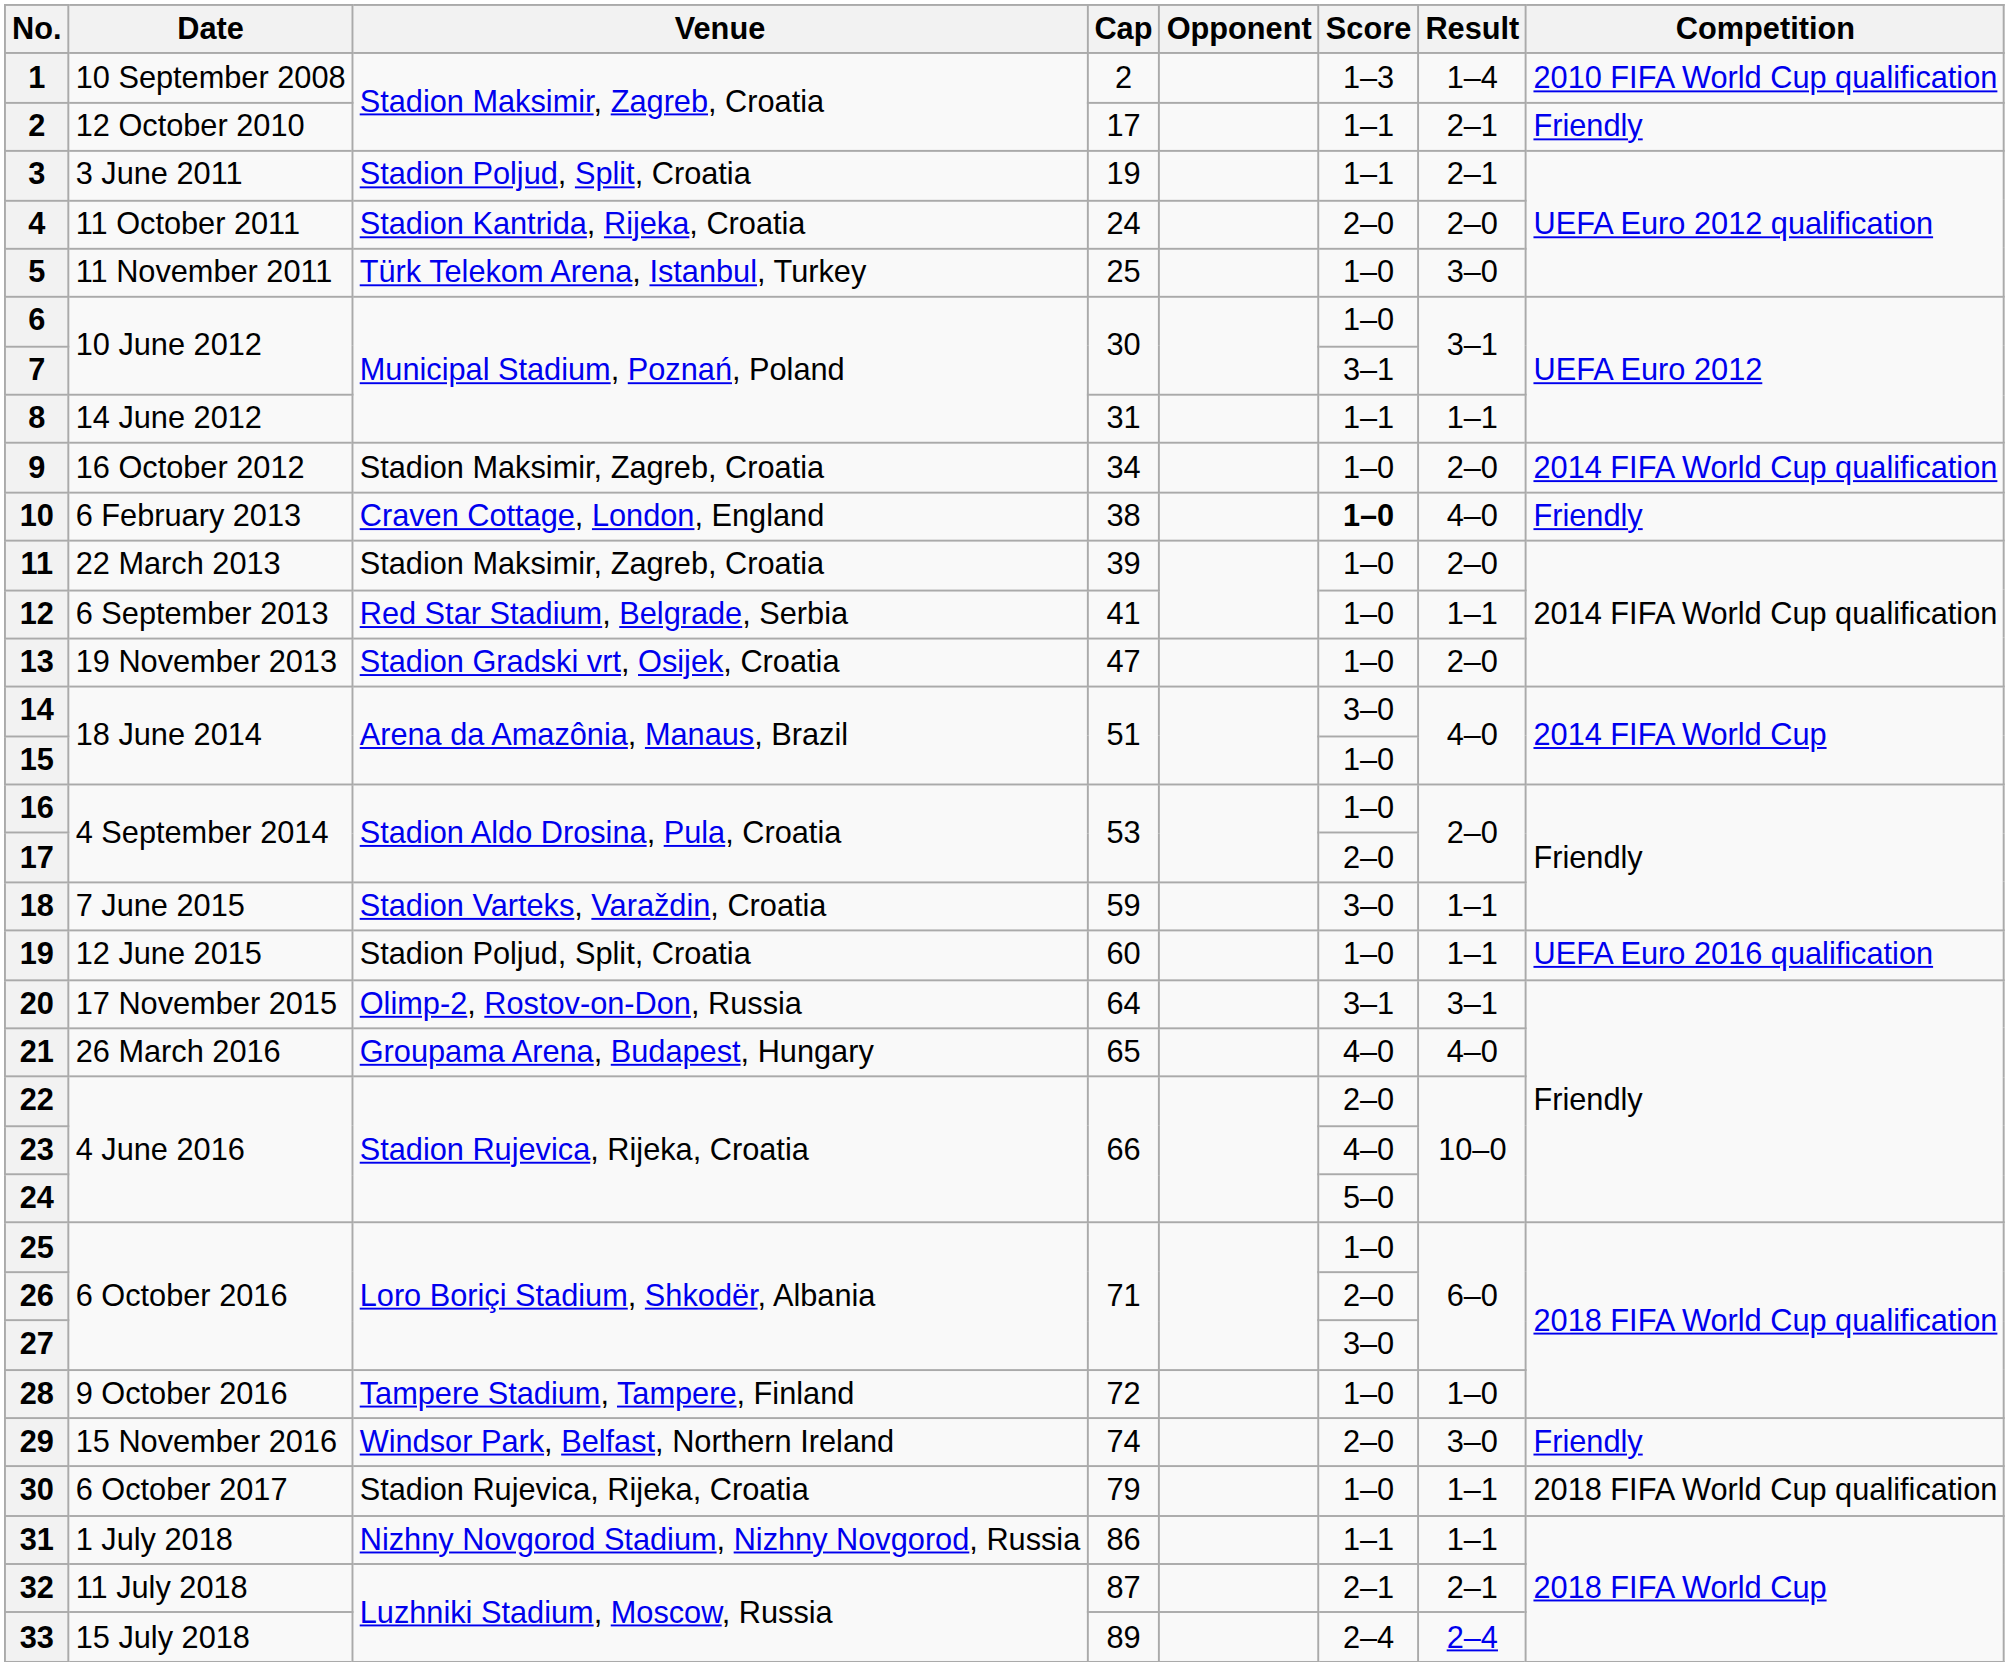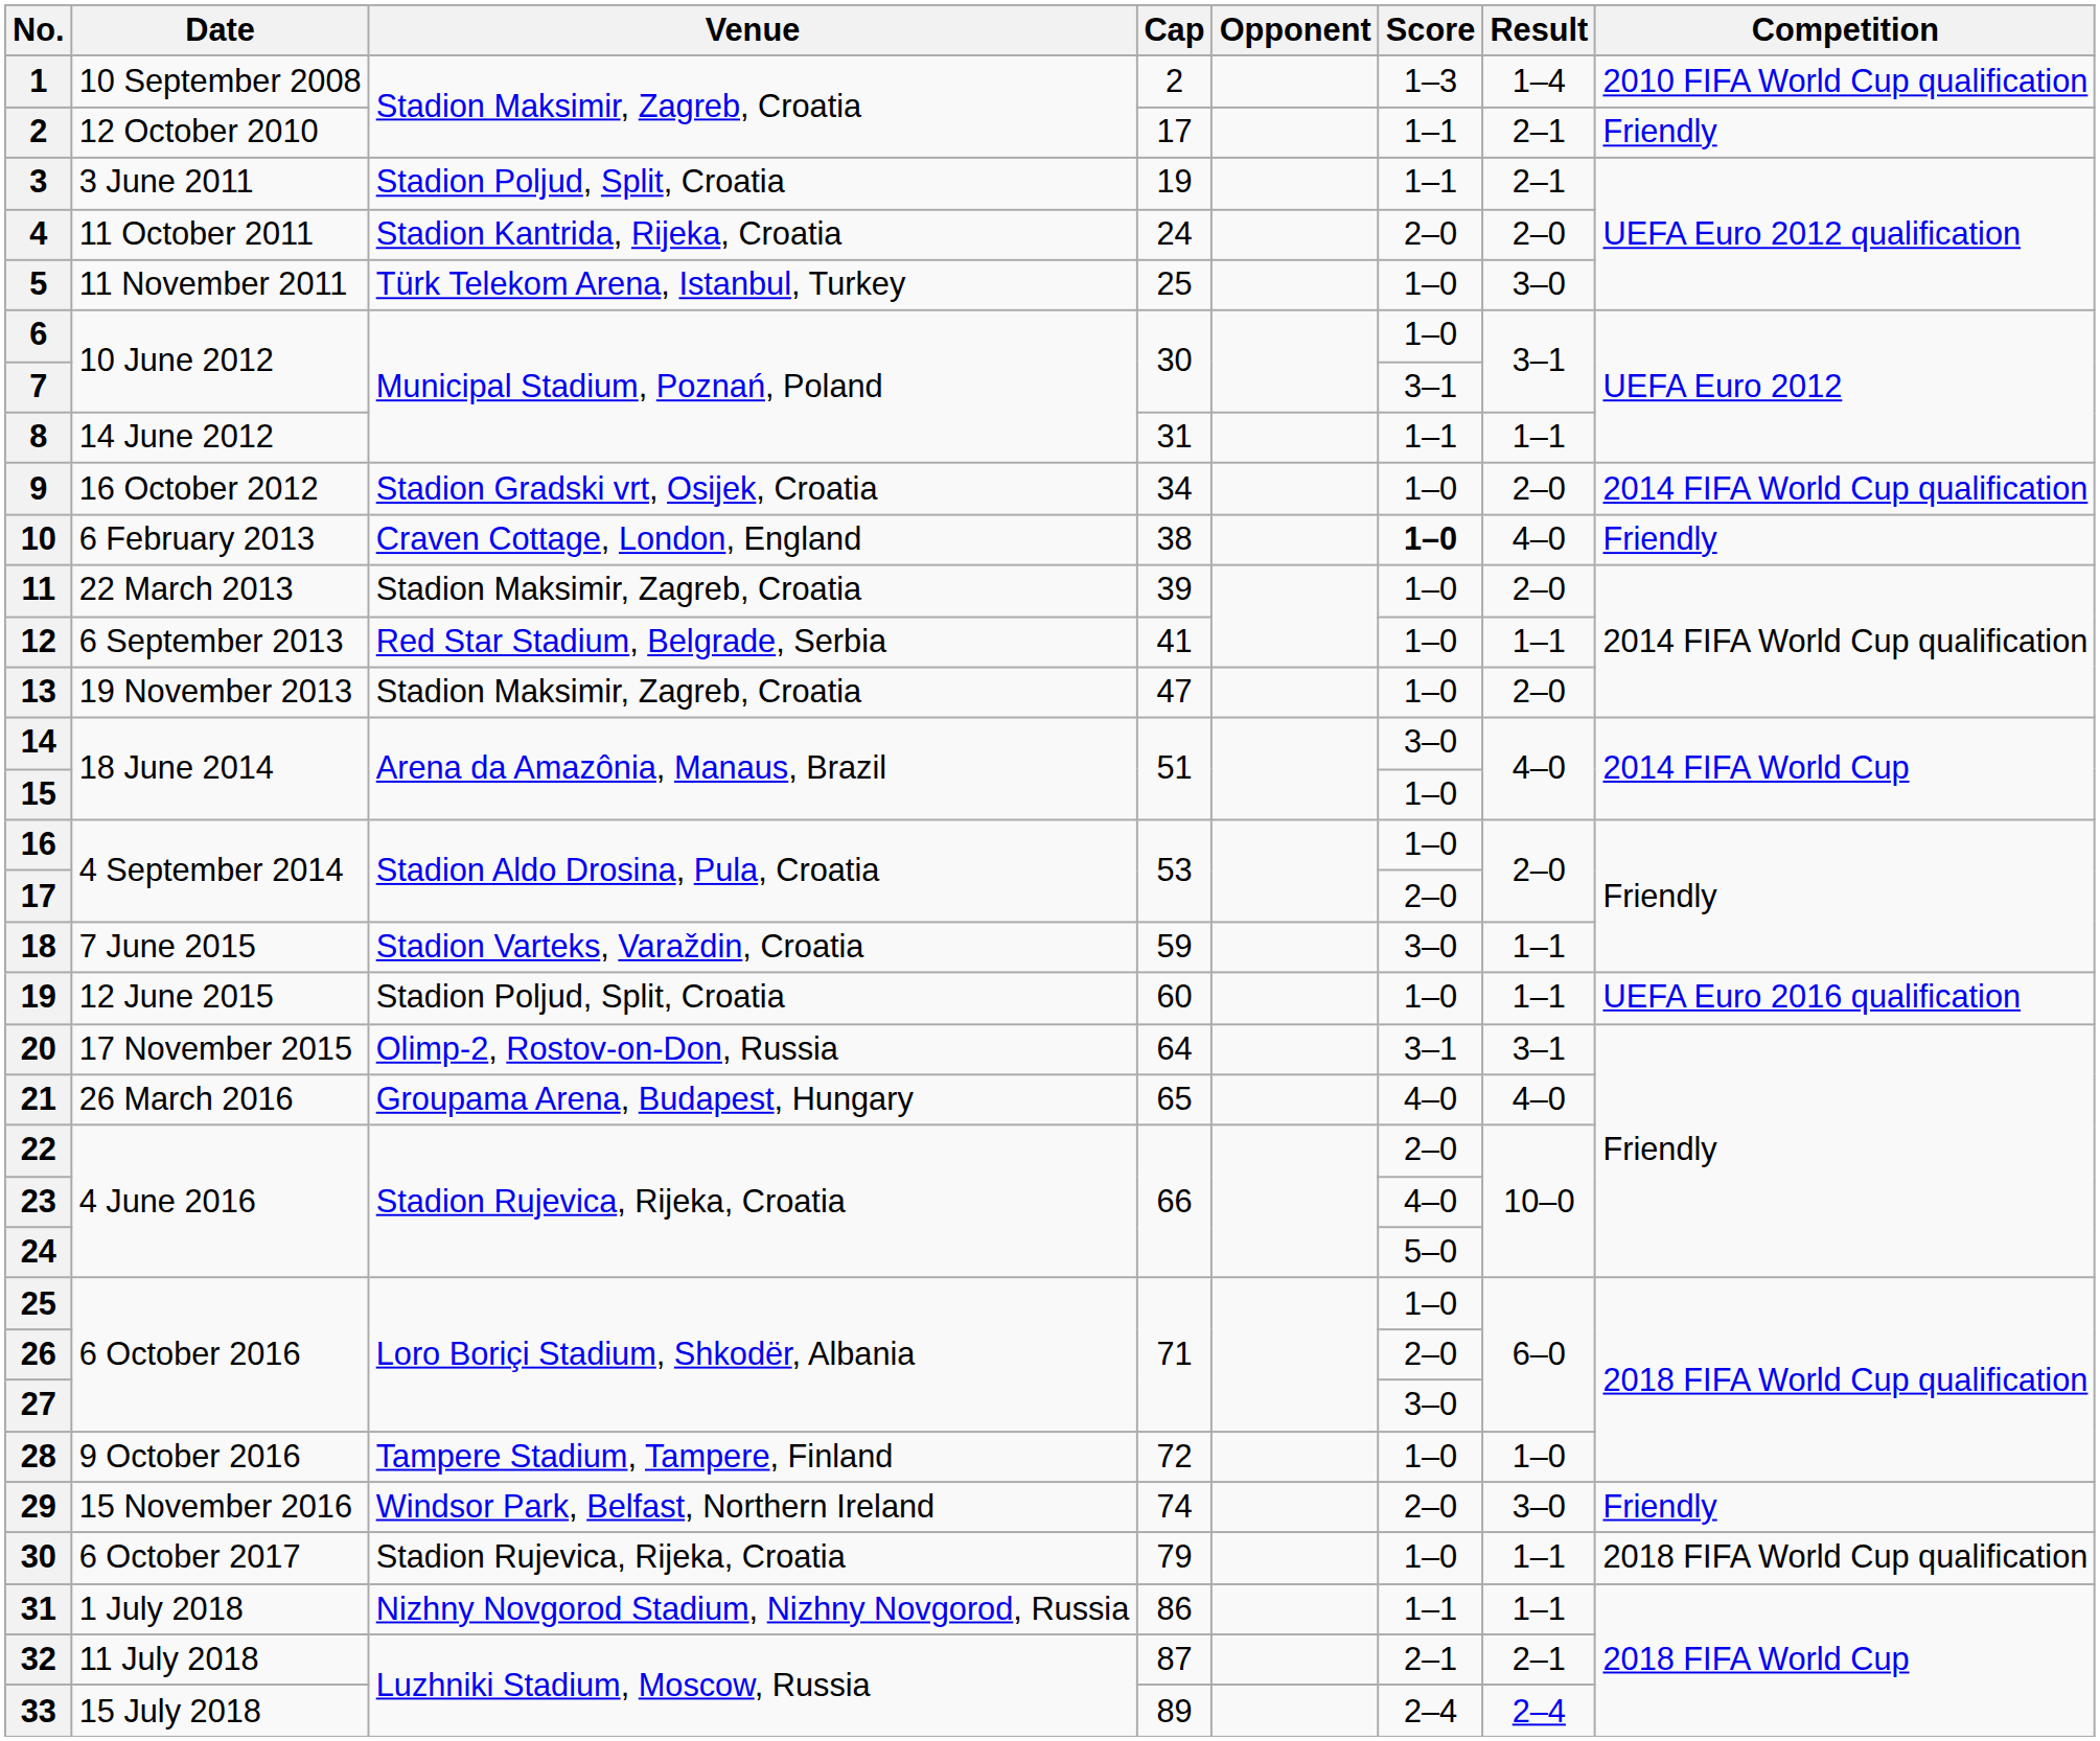9 | Venue: Stadion Maksimir, Zagreb, Croatia -> Stadion Gradski vrt, Osijek, Croatia
13 | Venue: Stadion Gradski vrt, Osijek, Croatia -> Stadion Maksimir, Zagreb, Croatia
